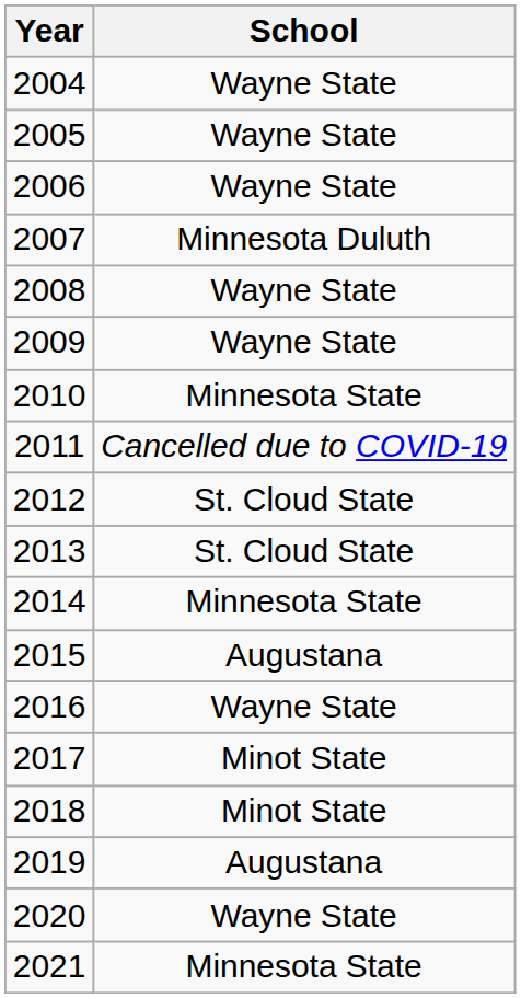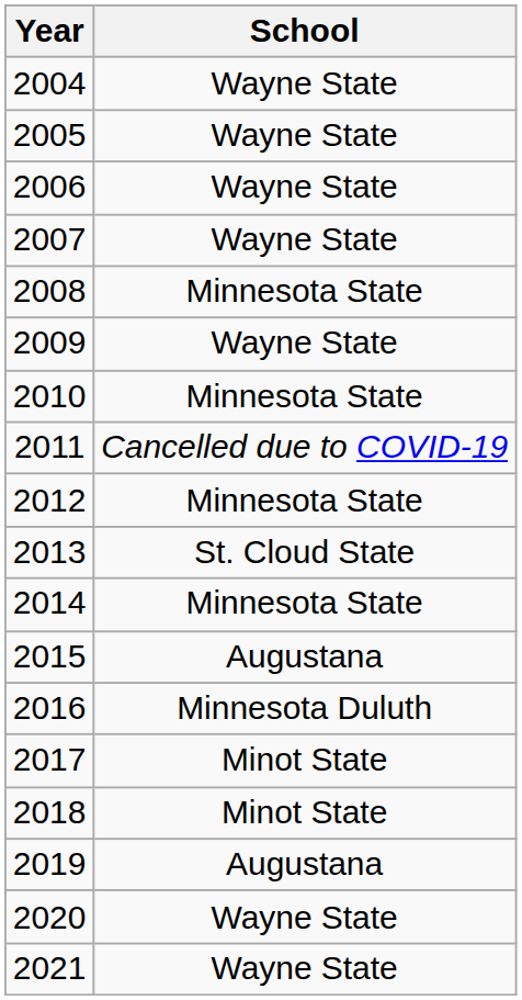2007 | School: Minnesota Duluth -> Wayne State
2008 | School: Wayne State -> Minnesota State
2012 | School: St. Cloud State -> Minnesota State
2016 | School: Wayne State -> Minnesota Duluth
2021 | School: Minnesota State -> Wayne State
